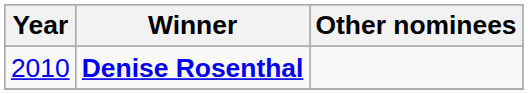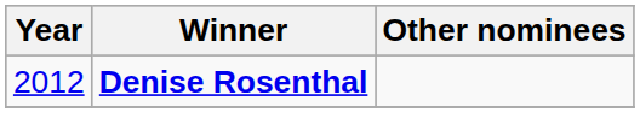Denise Rosenthal | Year: 2010 -> 2012
